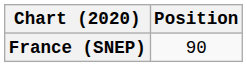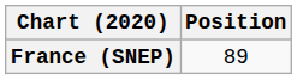France (SNEP) | Position: 90 -> 89
